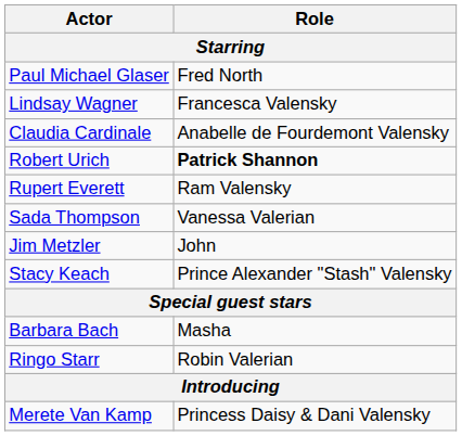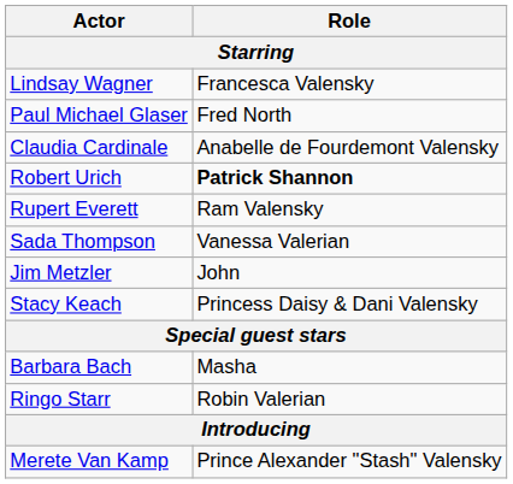rows swapped: Lindsay Wagner <-> Paul Michael Glaser
Stacy Keach | Role: Prince Alexander "Stash" Valensky -> Princess Daisy & Dani Valensky
Merete Van Kamp | Role: Princess Daisy & Dani Valensky -> Prince Alexander "Stash" Valensky
